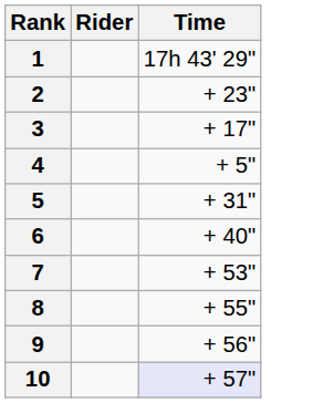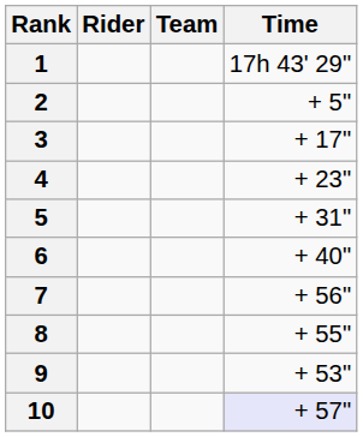+ column: Team
2 | Time: + 23" -> + 5"
4 | Time: + 5" -> + 23"
7 | Time: + 53" -> + 56"
9 | Time: + 56" -> + 53"
